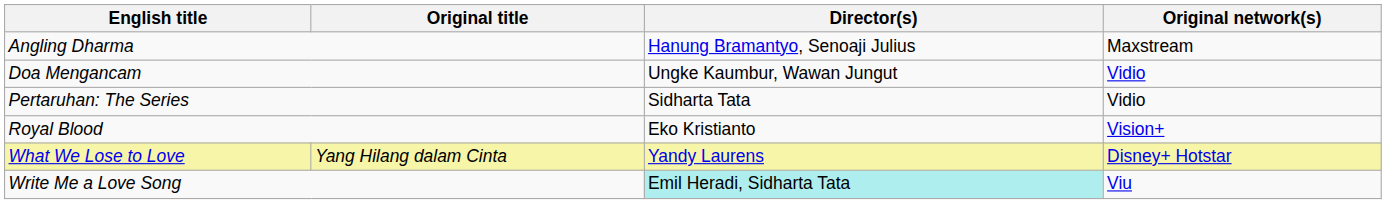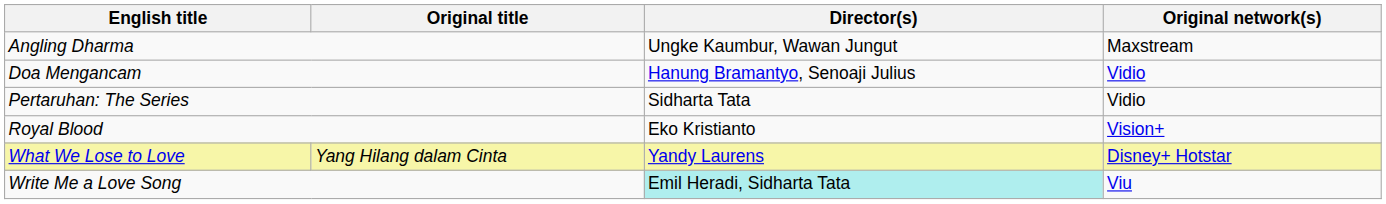Angling Dharma | Director(s): Hanung Bramantyo, Senoaji Julius -> Ungke Kaumbur, Wawan Jungut
Doa Mengancam | Director(s): Ungke Kaumbur, Wawan Jungut -> Hanung Bramantyo, Senoaji Julius
